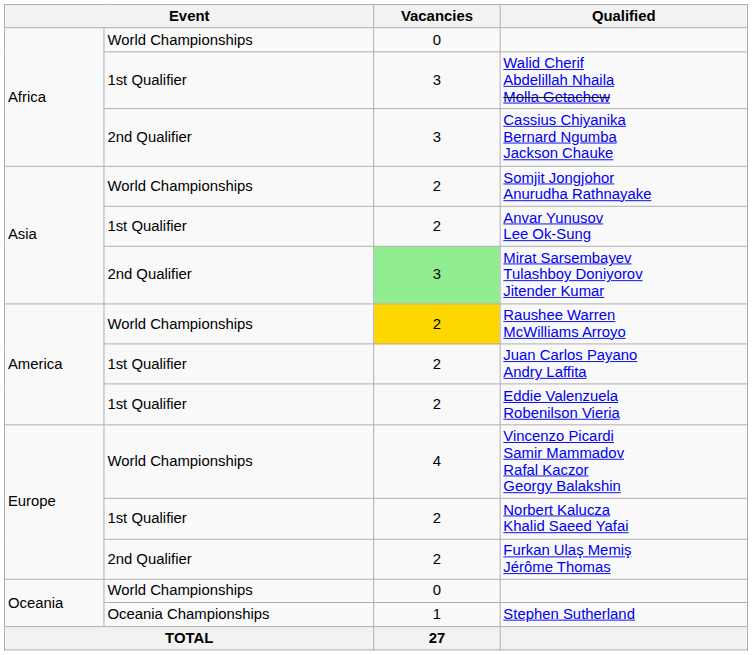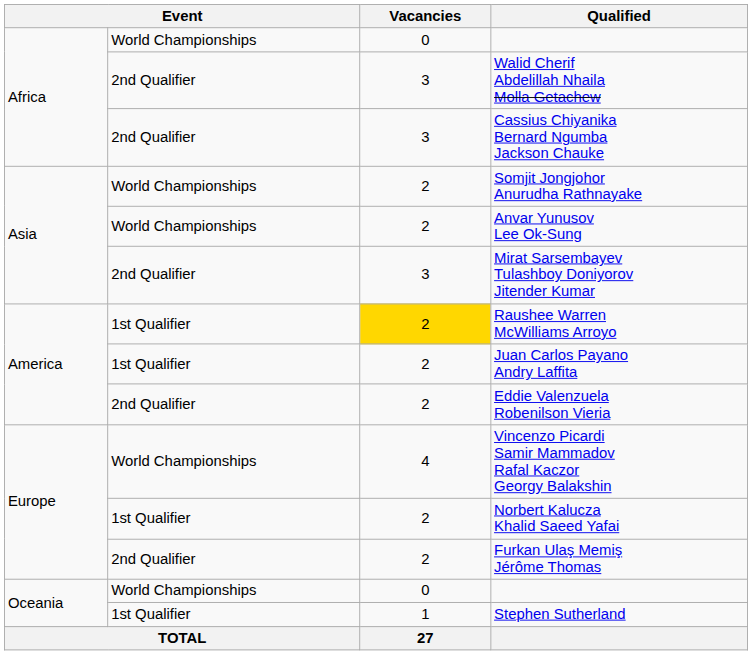Walid Cherif Abdelillah Nhaila Molla Getachew | column 2: 1st Qualifier -> 2nd Qualifier
Anvar Yunusov Lee Ok-Sung | column 2: 1st Qualifier -> World Championships
Mirat Sarsembayev Tulashboy Doniyorov Jitender Kumar | Vacancies: lightgreen background -> no background
Raushee Warren McWilliams Arroyo | column 2: World Championships -> 1st Qualifier
Eddie Valenzuela Robenilson Vieria | column 2: 1st Qualifier -> 2nd Qualifier
Stephen Sutherland | column 2: Oceania Championships -> 1st Qualifier
